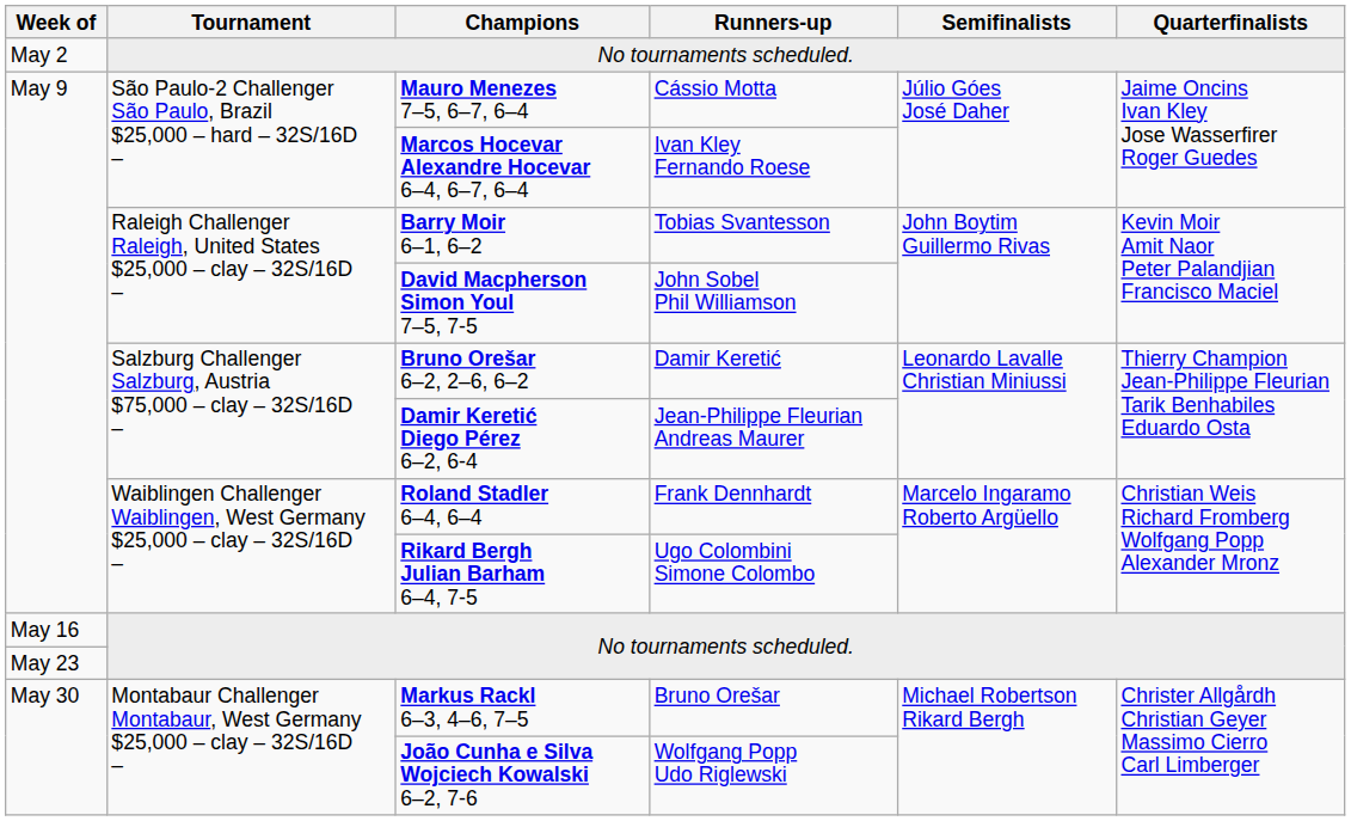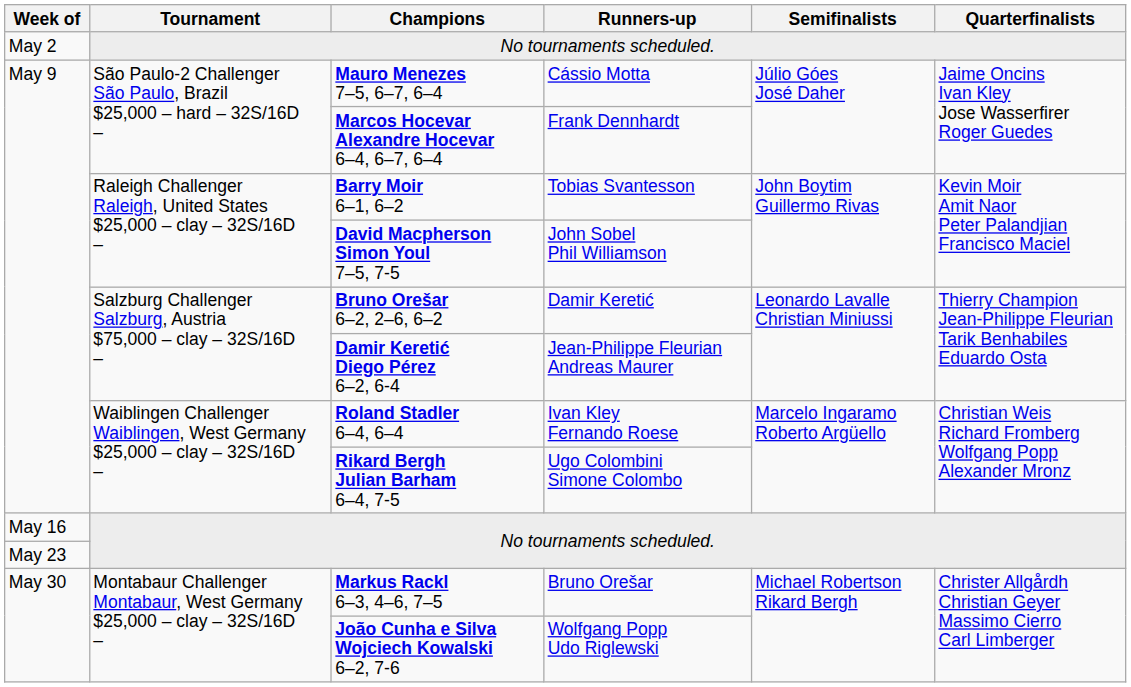Marcos Hocevar Alexandre Hocevar 6–4, 6–7, 6–4 | Runners-up: Ivan Kley Fernando Roese -> Frank Dennhardt
Roland Stadler 6–4, 6–4 | Runners-up: Frank Dennhardt -> Ivan Kley Fernando Roese
